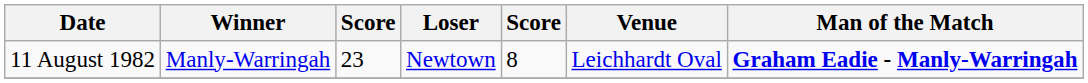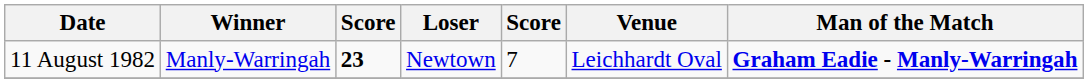11 August 1982 | column 3: normal -> bold
11 August 1982 | column 5: 8 -> 7
